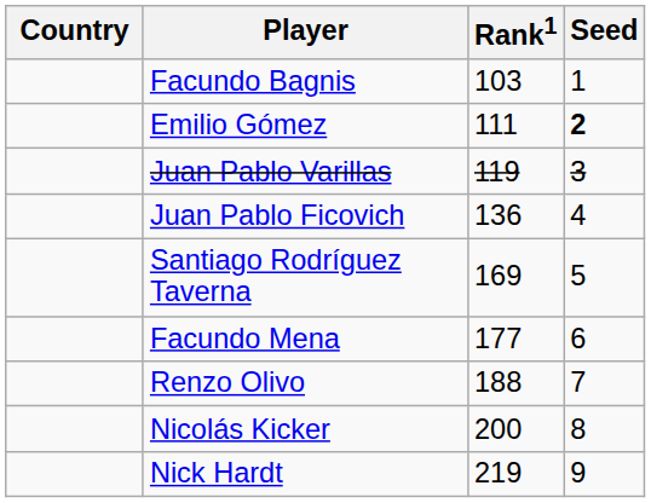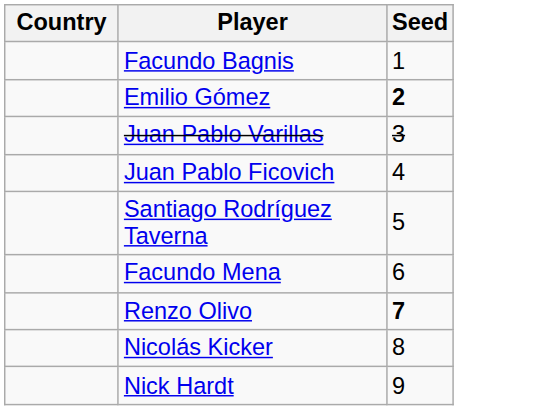- column: Rank1 | 103 | 111 | 119 | 136 | 169 | 177 | 188 | 200 | 219
Renzo Olivo | Seed: normal -> bold
